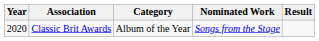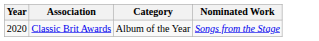- column: Result
